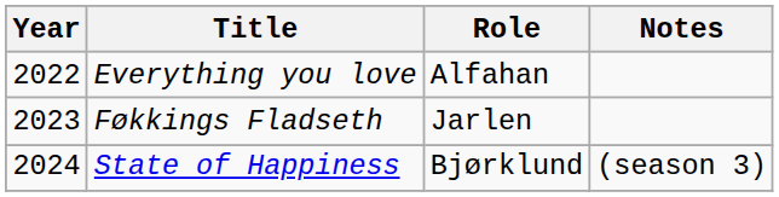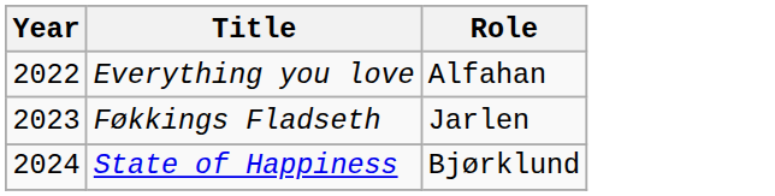- column: Notes | (season 3)
